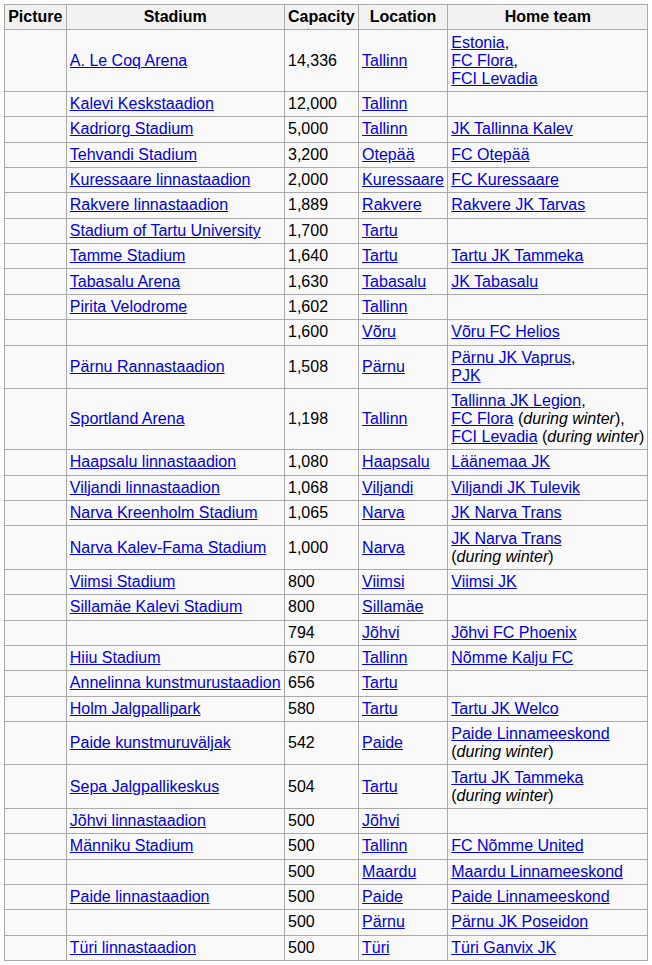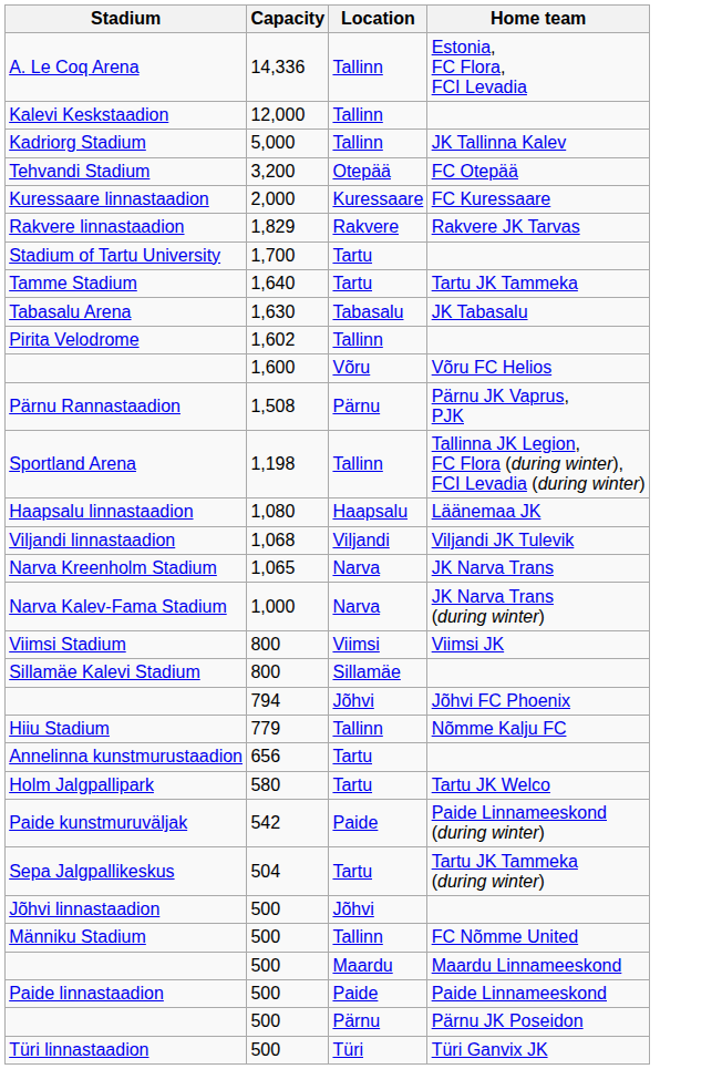- column: Picture
Rakvere linnastaadion | Capacity: 1,889 -> 1,829
Hiiu Stadium | Capacity: 670 -> 779
